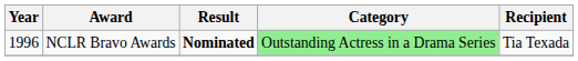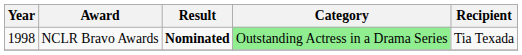NCLR Bravo Awards | Year: 1996 -> 1998
